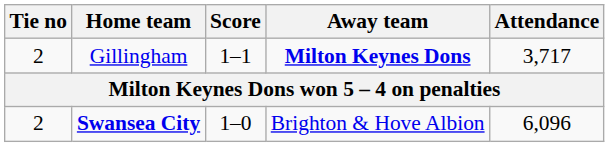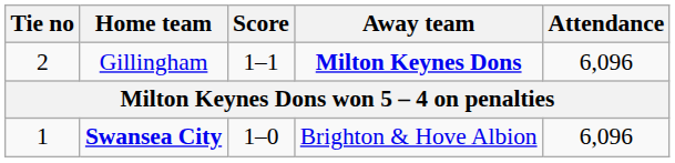Gillingham | Attendance: 3,717 -> 6,096
Swansea City | Tie no: 2 -> 1
